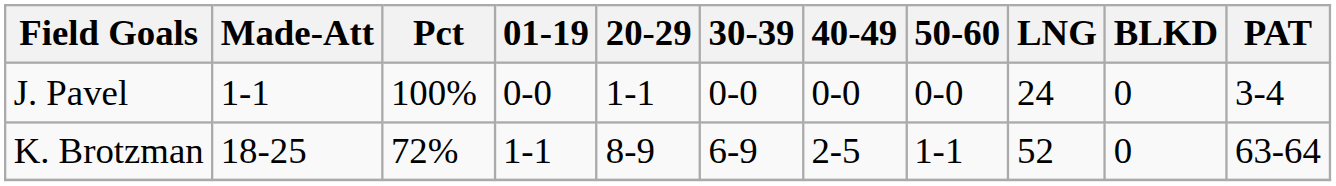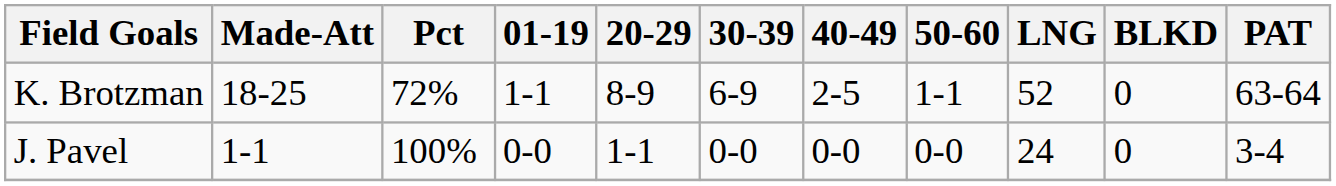rows swapped: K. Brotzman <-> J. Pavel
